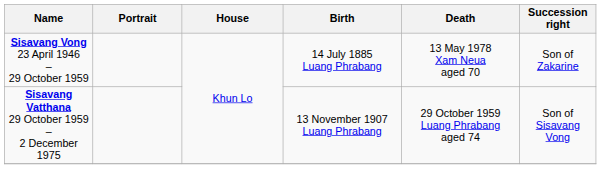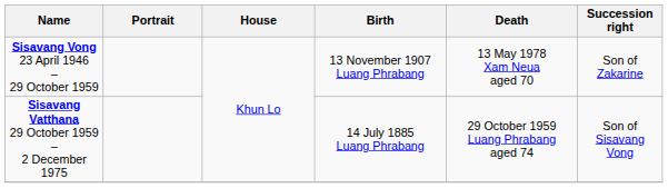Sisavang Vong 23 April 1946 – 29 October 1959 | Birth: 14 July 1885 Luang Phrabang -> 13 November 1907 Luang Phrabang
Sisavang Vatthana 29 October 1959 – 2 December 1975 | Birth: 13 November 1907 Luang Phrabang -> 14 July 1885 Luang Phrabang
